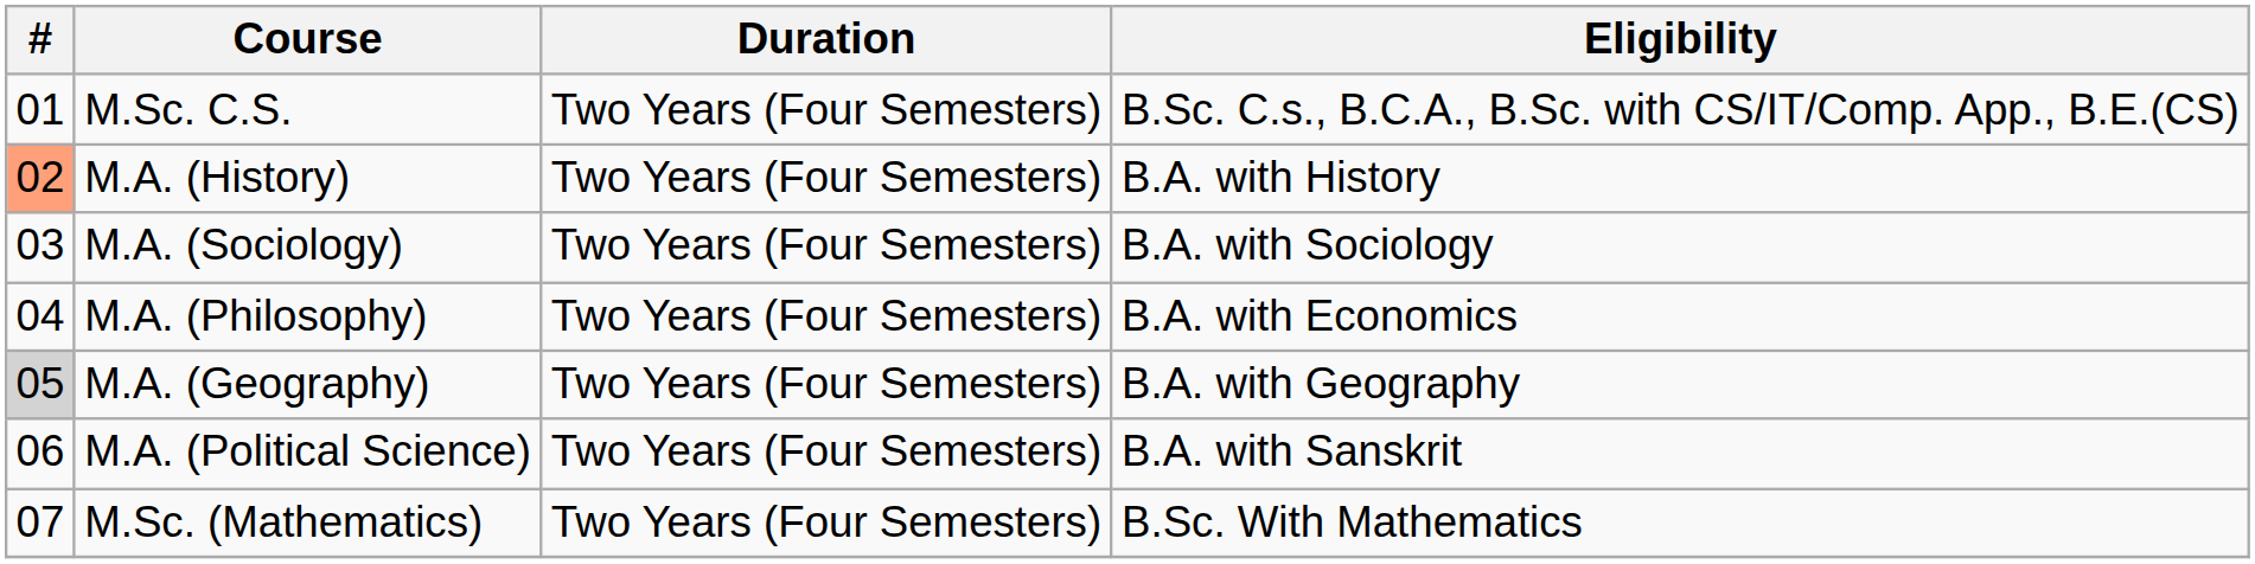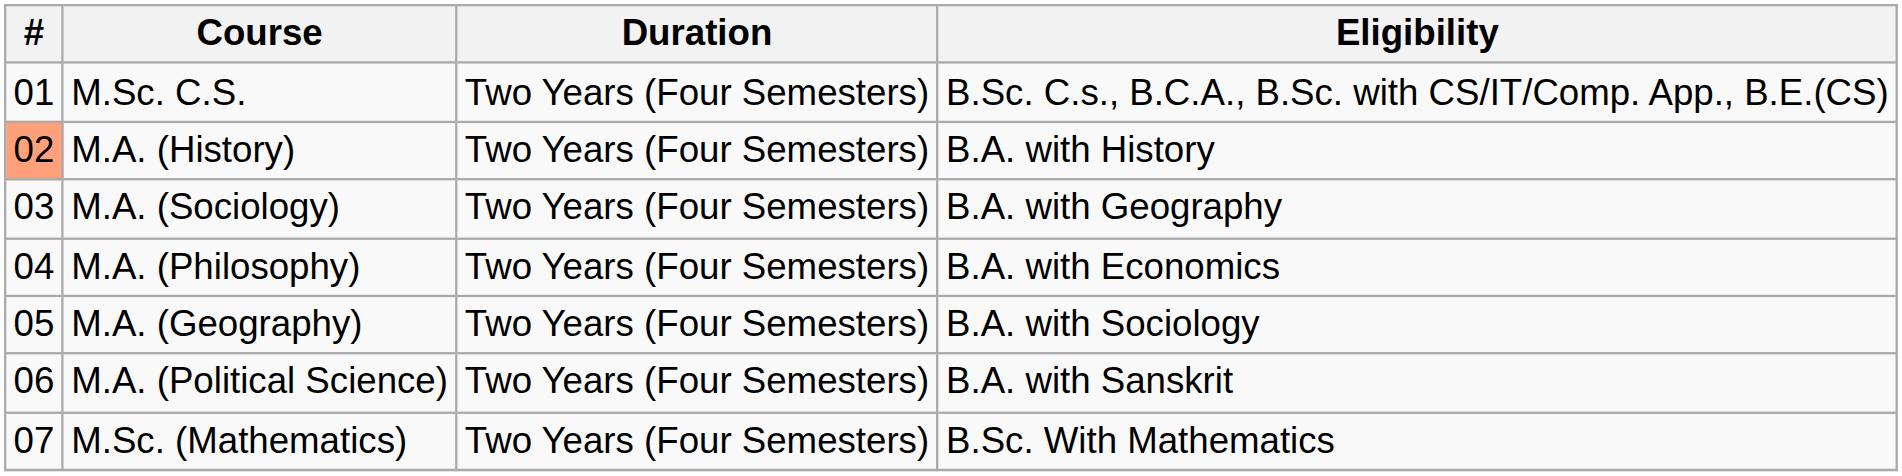M.A. (Sociology) | Eligibility: B.A. with Sociology -> B.A. with Geography
M.A. (Geography) | #: lightgrey background -> no background
M.A. (Geography) | Eligibility: B.A. with Geography -> B.A. with Sociology
